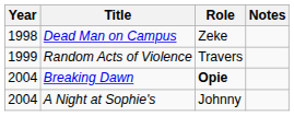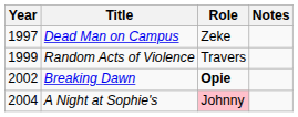Dead Man on Campus | Year: 1998 -> 1997
Breaking Dawn | Year: 2004 -> 2002
A Night at Sophie's | Role: no background -> pink background
